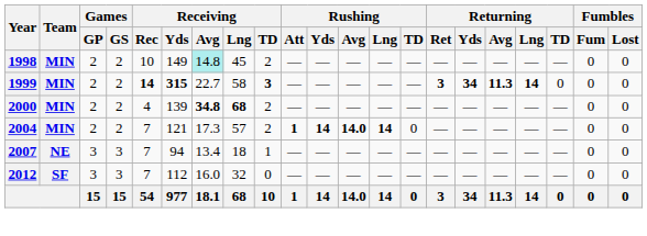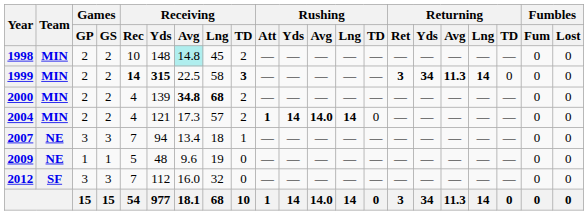1998 | Receiving / Yds: 149 -> 148
1999 | Receiving / Avg: 22.7 -> 22.5
2004 | Receiving / Rec: 7 -> 4
+ row: 2009 | NE | 1 | 1 | 5 | 48 | 9.6 | 19 | 0 | — | — | — | — | — | — | — | — | — | — | 0 | 0
